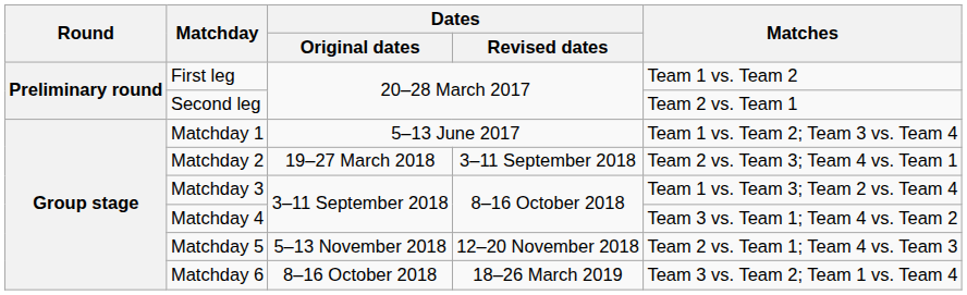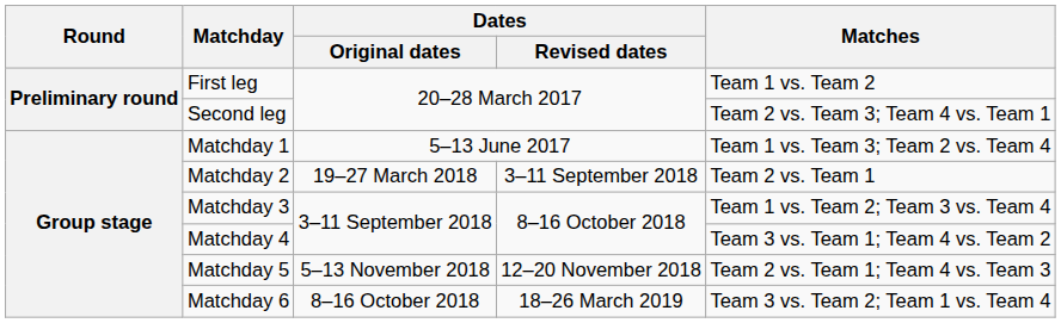Second leg | Matches: Team 2 vs. Team 1 -> Team 2 vs. Team 3; Team 4 vs. Team 1
Matchday 1 | Matches: Team 1 vs. Team 2; Team 3 vs. Team 4 -> Team 1 vs. Team 3; Team 2 vs. Team 4
Matchday 2 | Matches: Team 2 vs. Team 3; Team 4 vs. Team 1 -> Team 2 vs. Team 1
Matchday 3 | Matches: Team 1 vs. Team 3; Team 2 vs. Team 4 -> Team 1 vs. Team 2; Team 3 vs. Team 4
